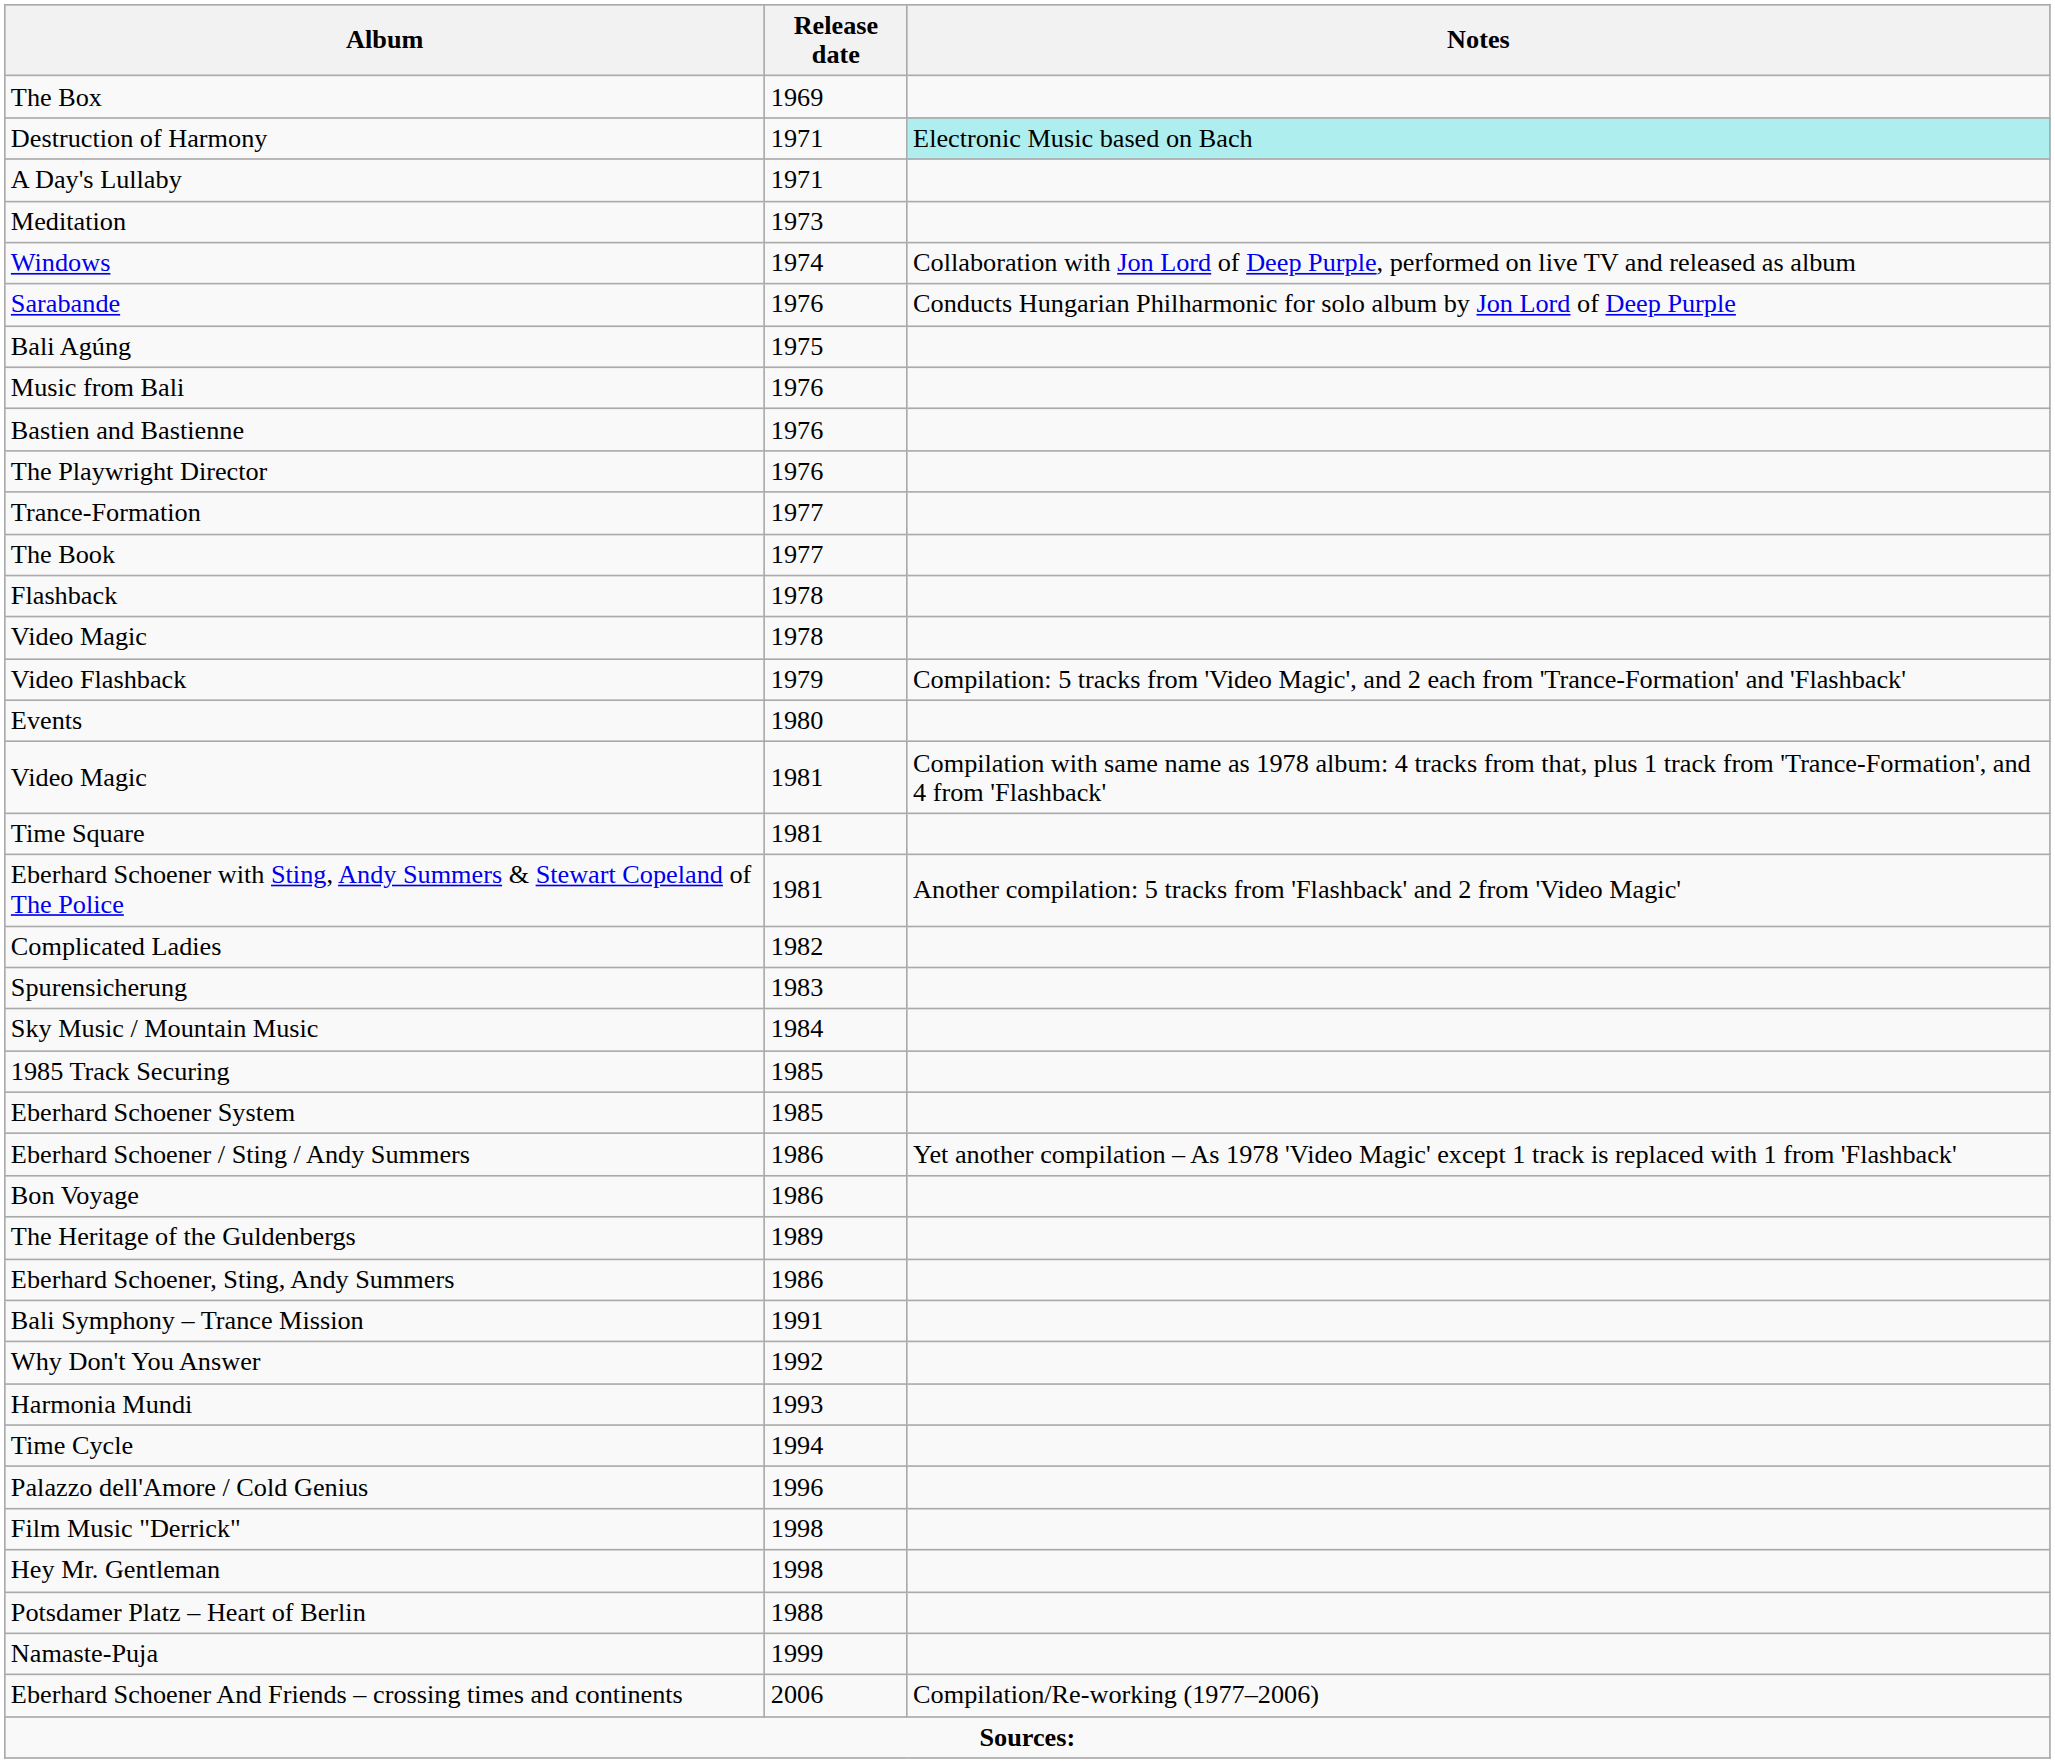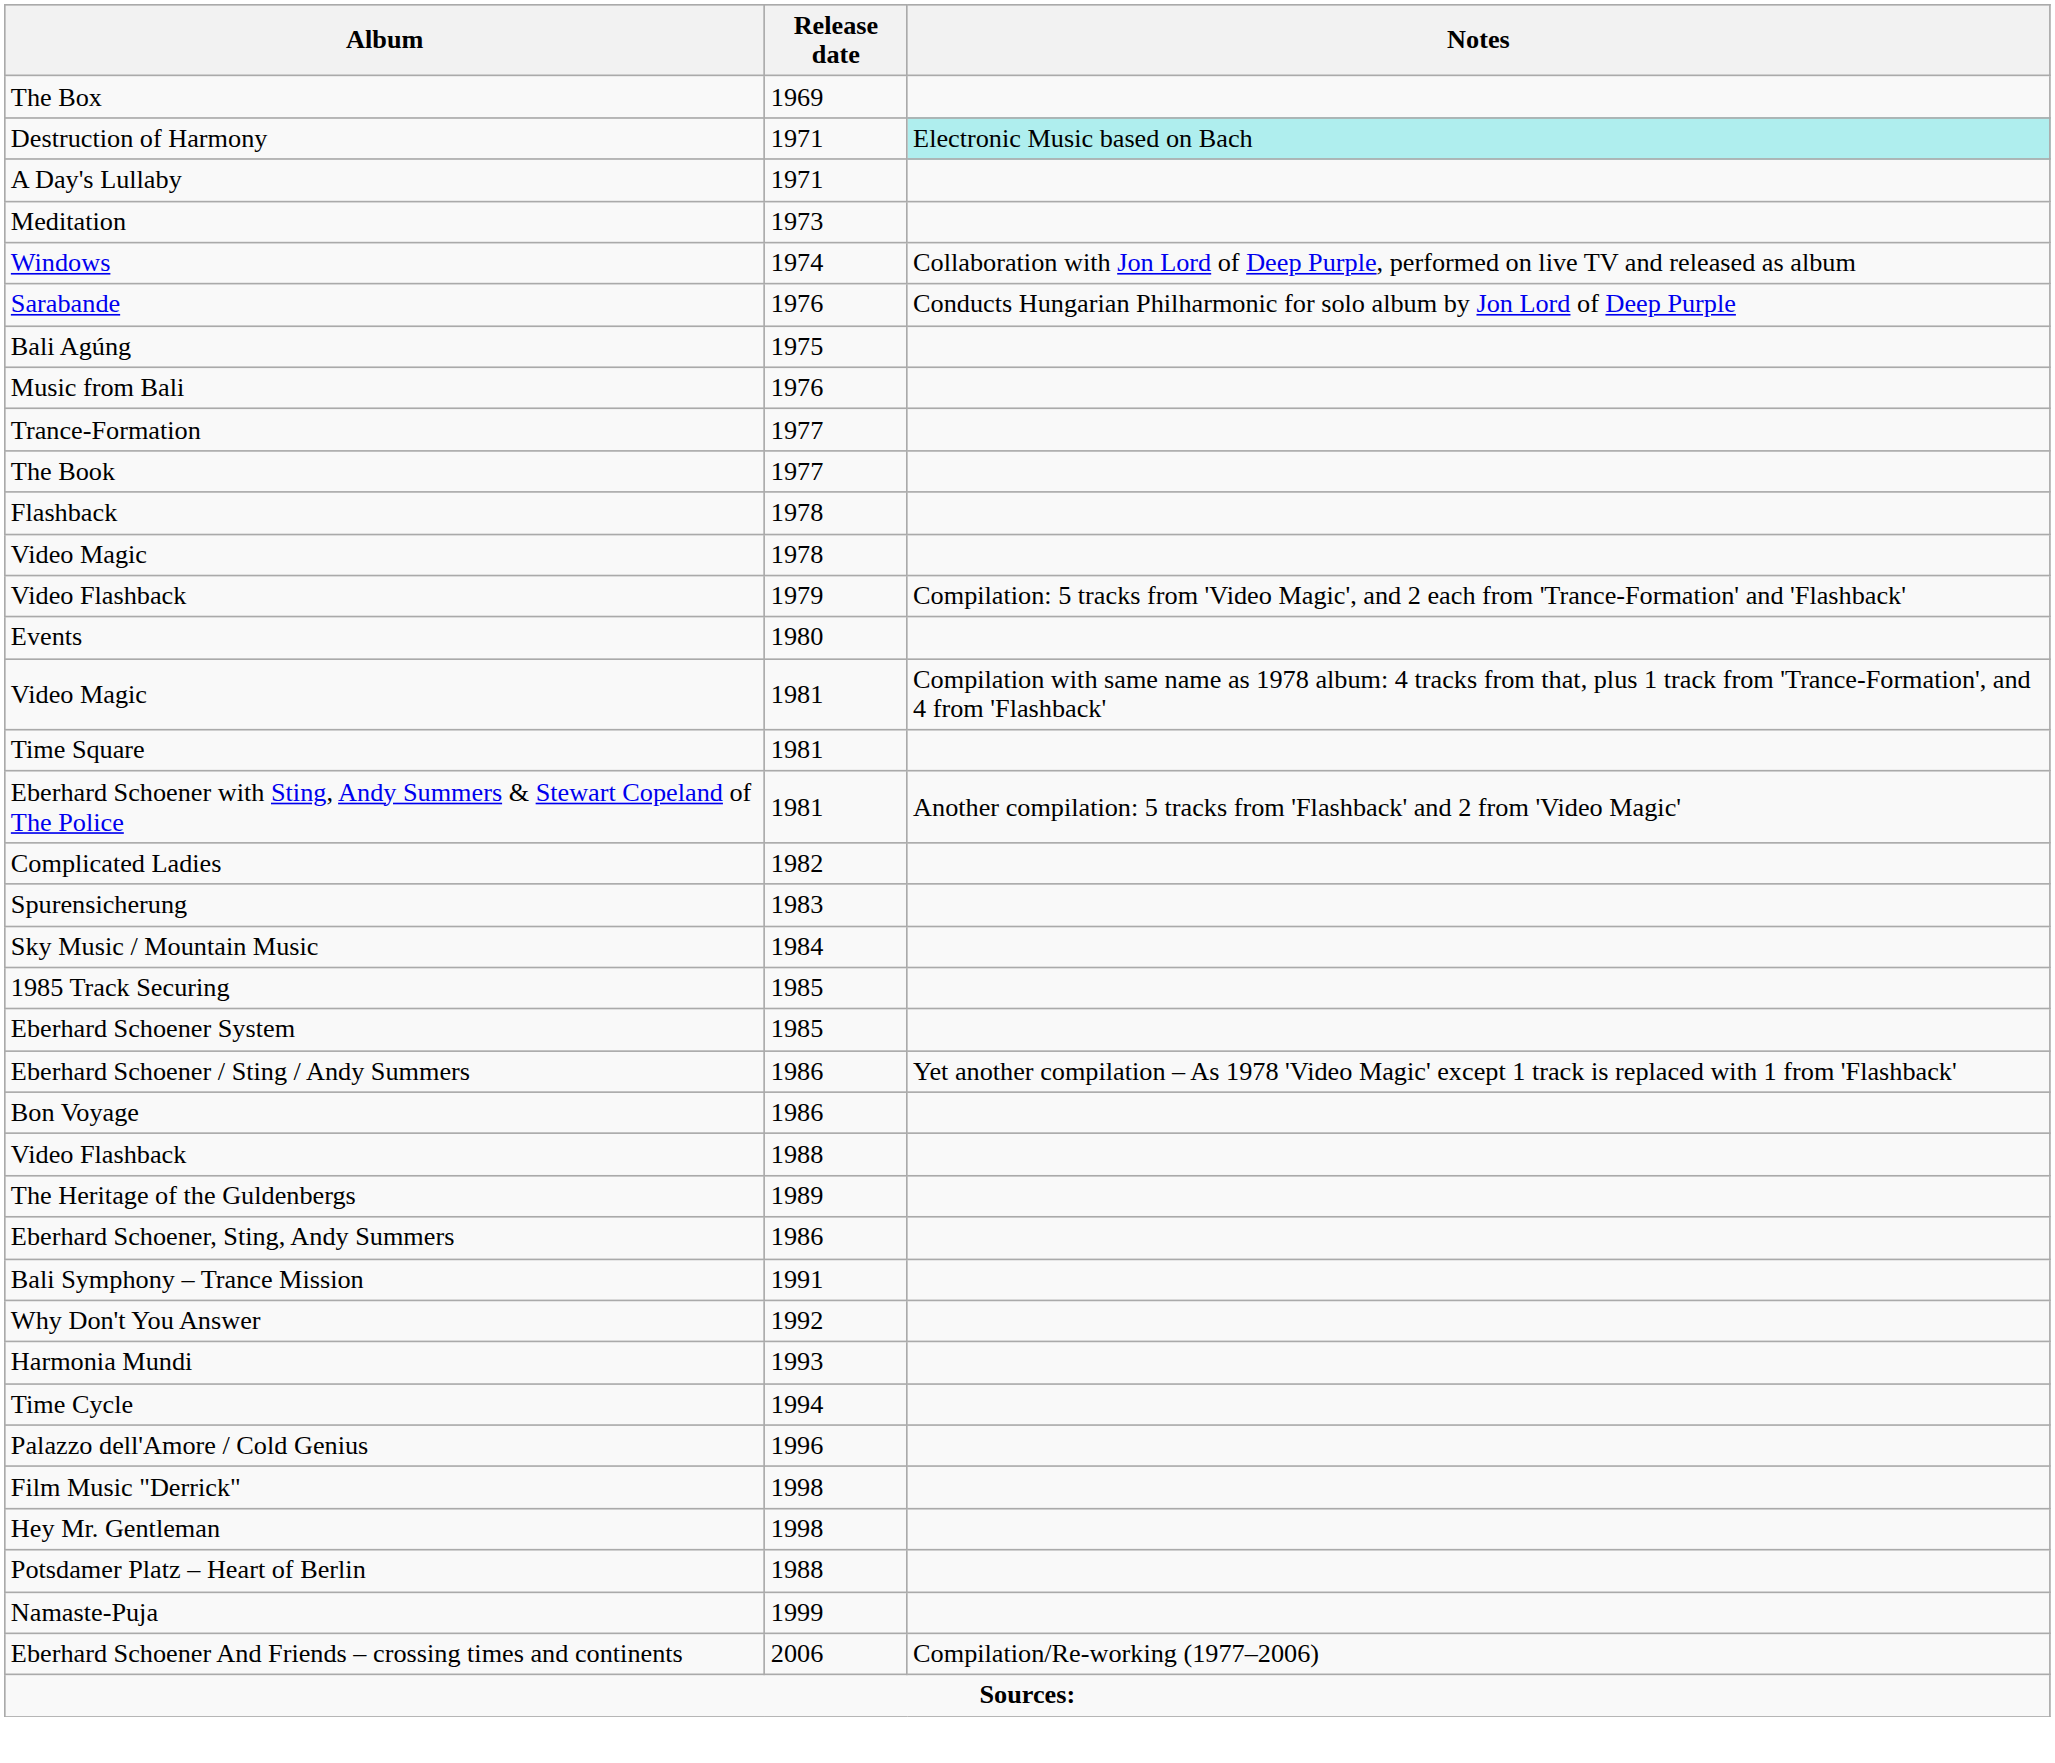- row: Bastien and Bastienne | 1976
- row: The Playwright Director | 1976
+ row: Video Flashback | 1988
